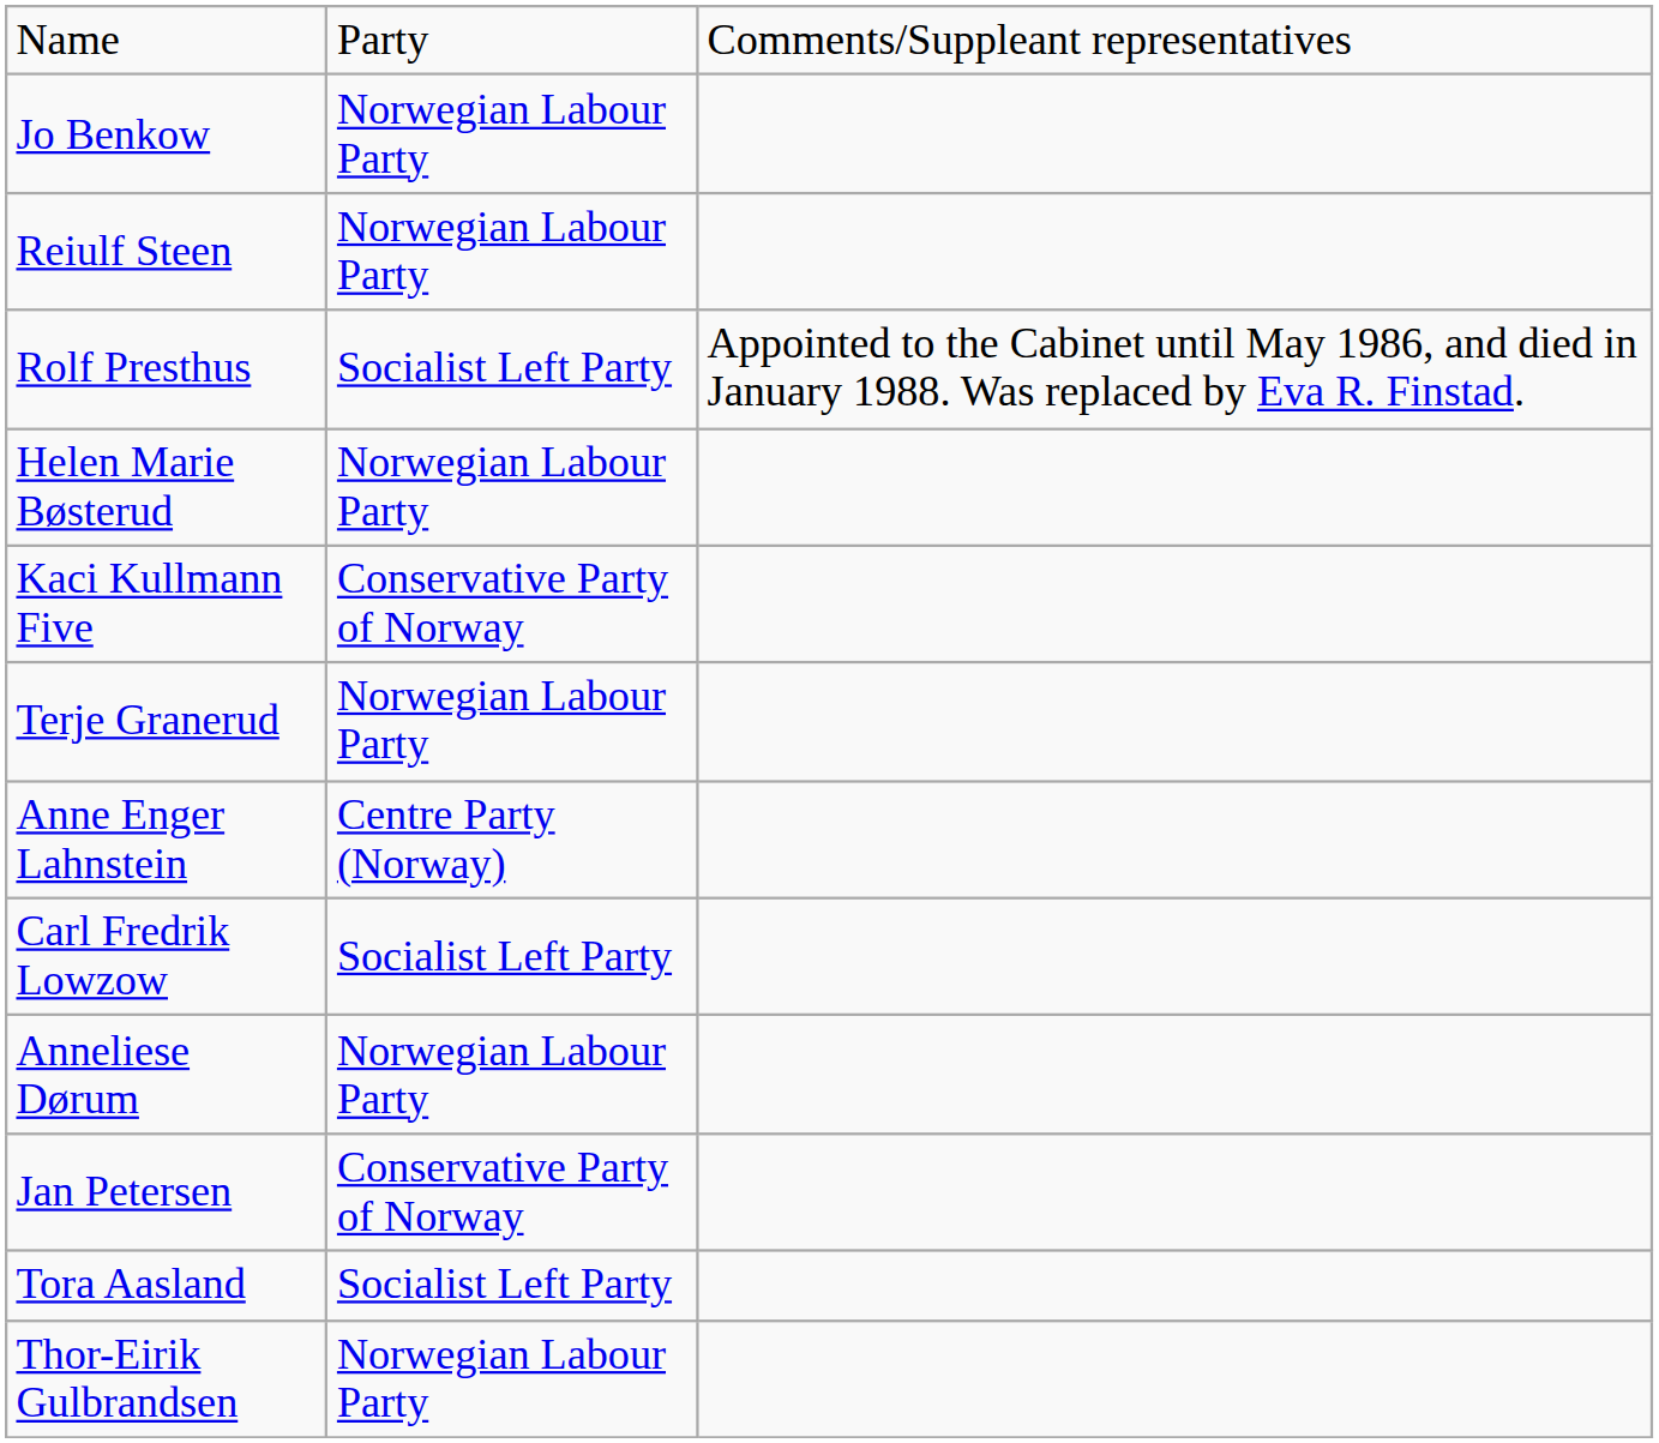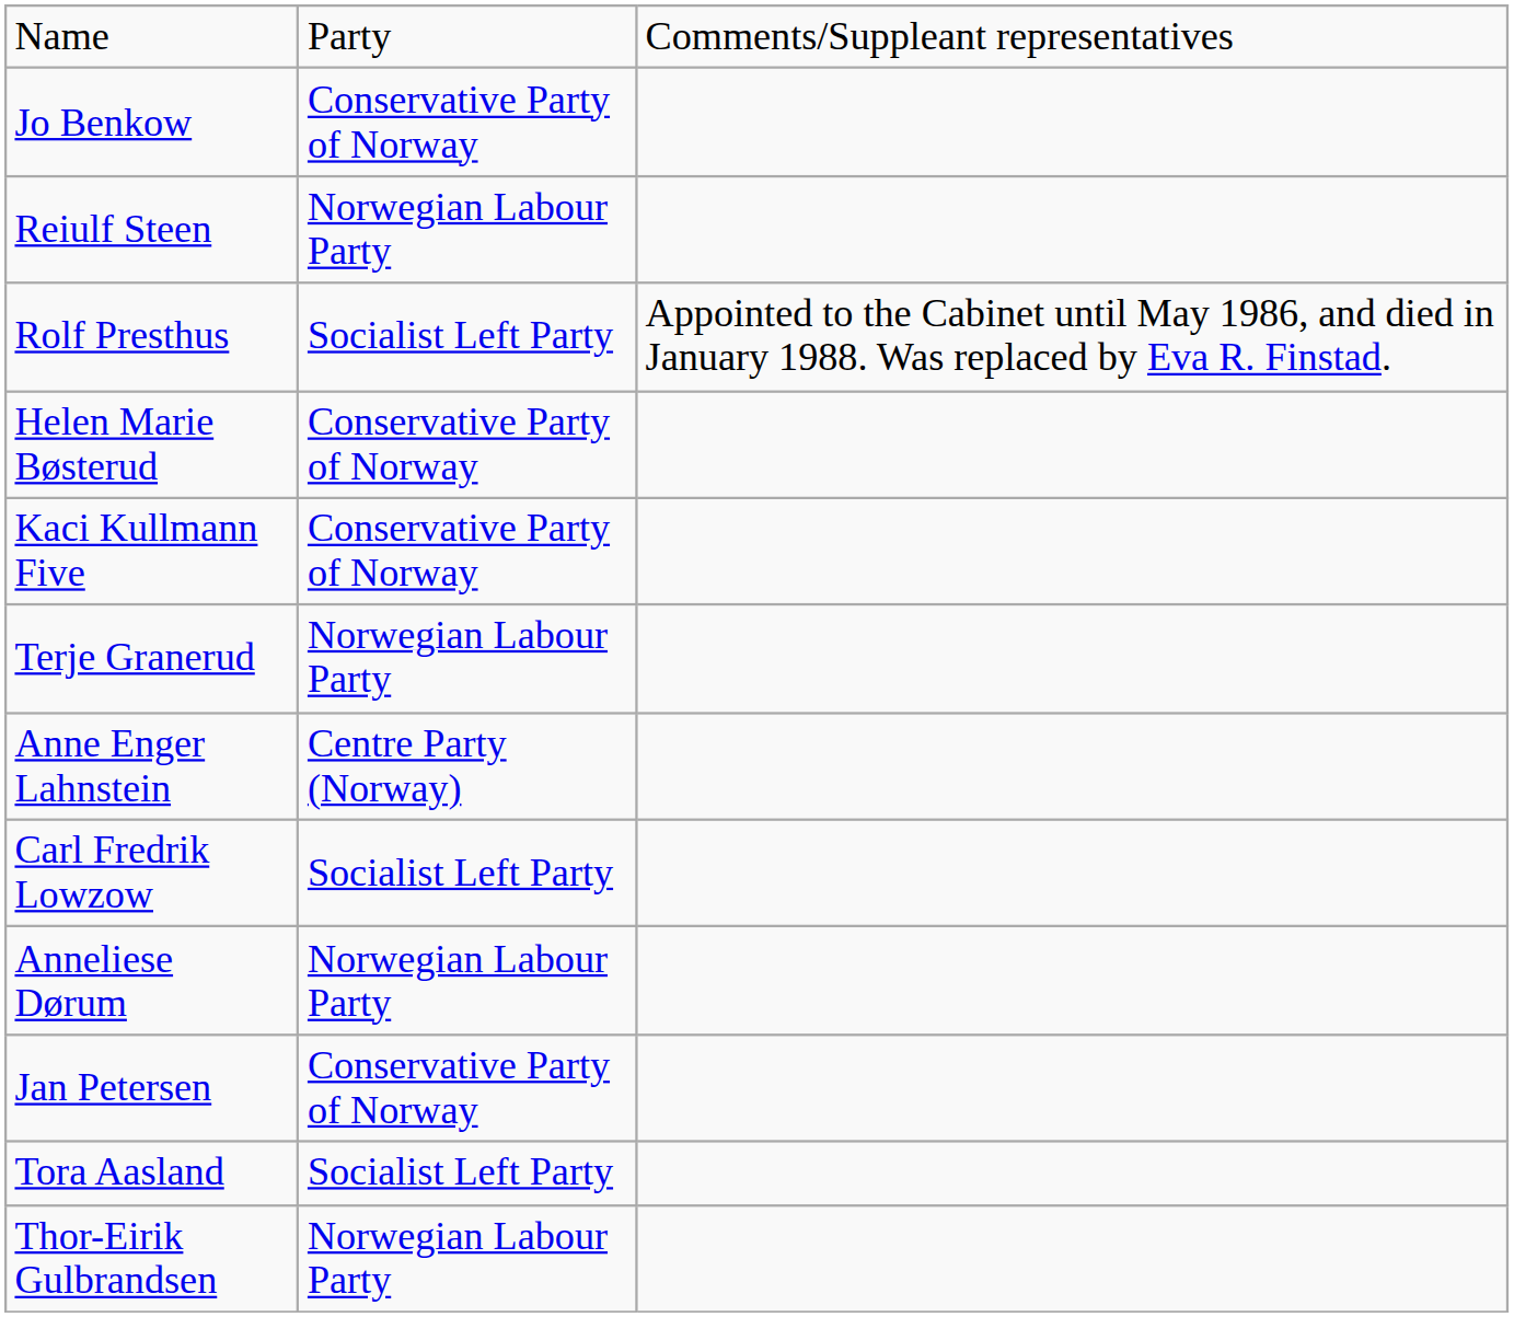Jo Benkow | column 2: Norwegian Labour Party -> Conservative Party of Norway
Helen Marie Bøsterud | column 2: Norwegian Labour Party -> Conservative Party of Norway
